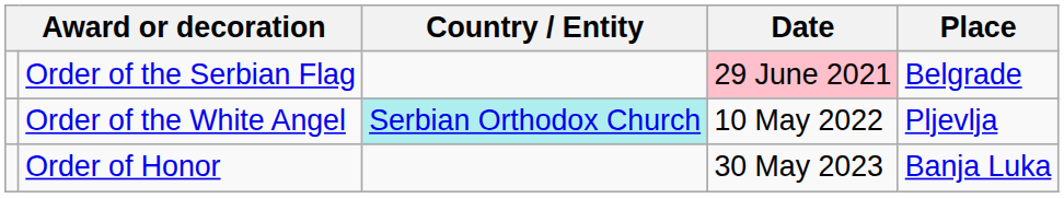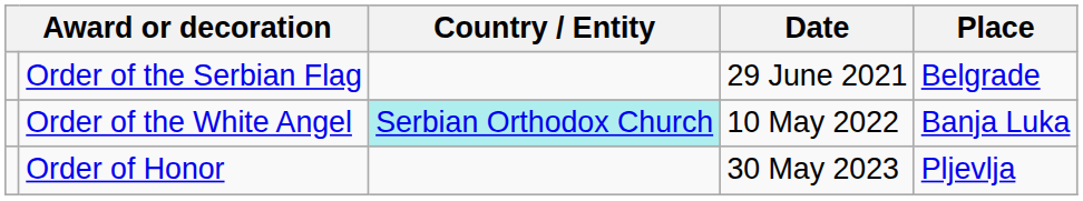Order of the Serbian Flag | Date: pink background -> no background
Order of the White Angel | Place: Pljevlja -> Banja Luka
Order of Honor | Place: Banja Luka -> Pljevlja
